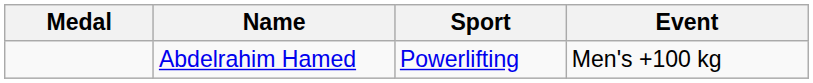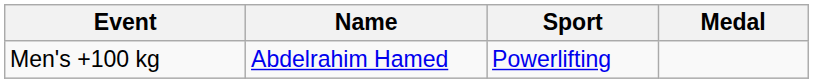columns swapped: Medal <-> Event
